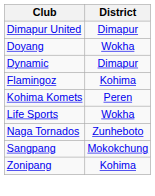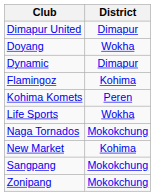Naga Tornados | District: Zunheboto -> Mokokchung
+ row: New Market | Kohima
Zonipang | District: Kohima -> Mokokchung
